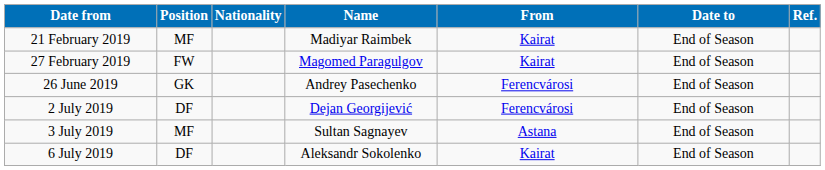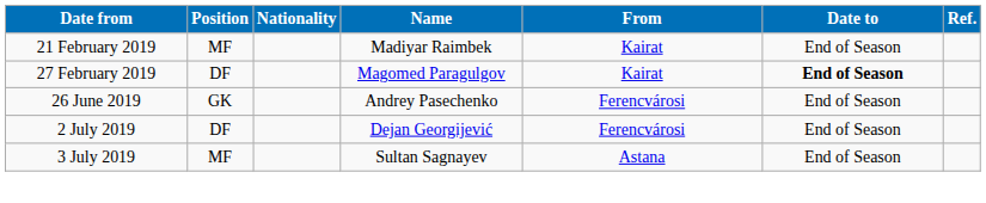27 February 2019 | Position: FW -> DF
27 February 2019 | Date to: normal -> bold
- row: 6 July 2019 | DF | Aleksandr Sokolenko | Kairat | End of Season
